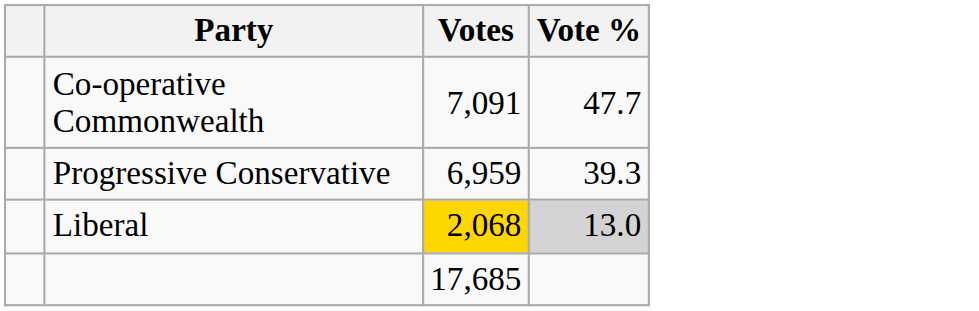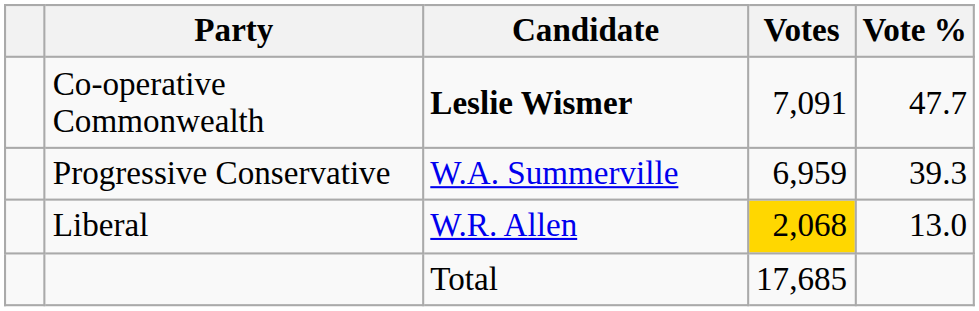+ column: Candidate | Leslie Wismer | W.A. Summerville | W.R. Allen | Total
Liberal | Vote %: lightgrey background -> no background
